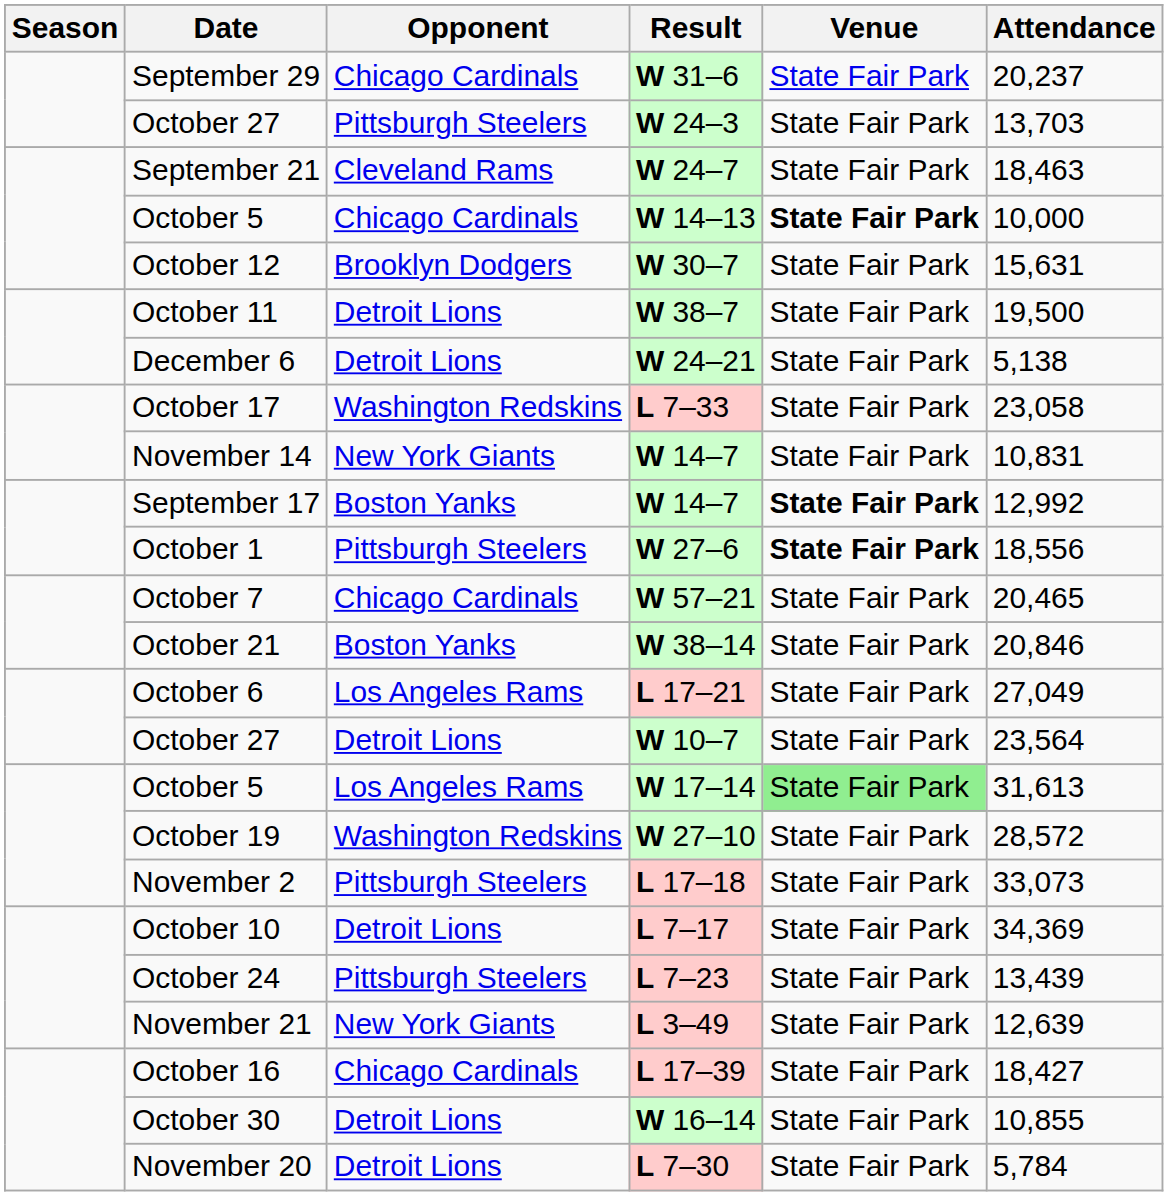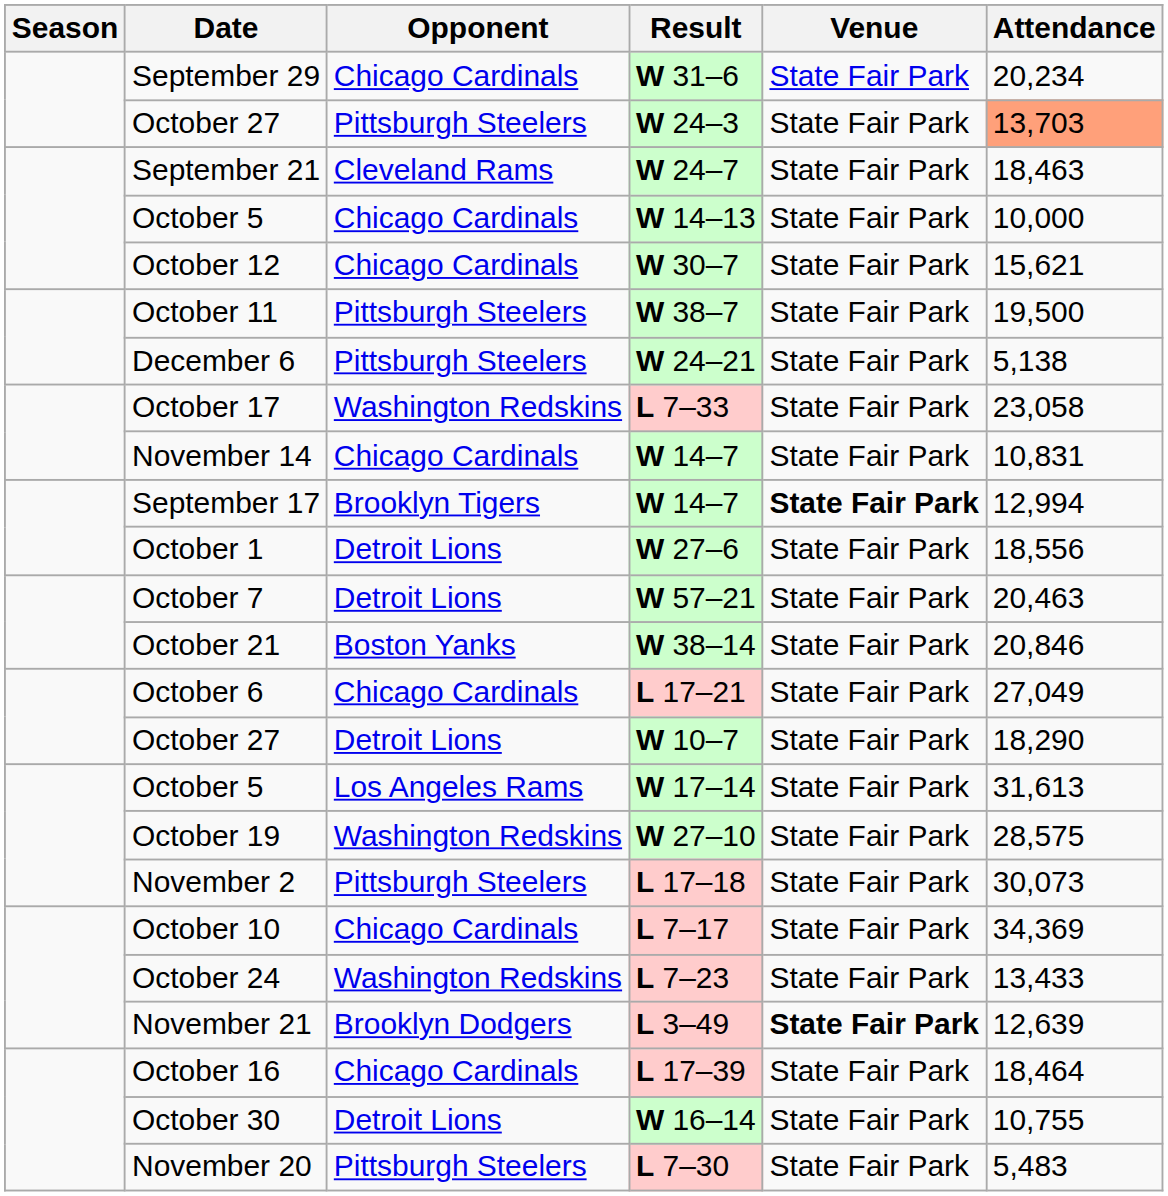September 29 | Attendance: 20,237 -> 20,234
October 27 / W 24–3 | Attendance: no background -> lightsalmon background
October 5 / W 14–13 | Venue: bold -> normal
October 12 | Opponent: Brooklyn Dodgers -> Chicago Cardinals
October 12 | Attendance: 15,631 -> 15,621
October 11 | Opponent: Detroit Lions -> Pittsburgh Steelers
December 6 | Opponent: Detroit Lions -> Pittsburgh Steelers
November 14 | Opponent: New York Giants -> Chicago Cardinals
September 17 | Opponent: Boston Yanks -> Brooklyn Tigers
September 17 | Attendance: 12,992 -> 12,994
October 1 | Opponent: Pittsburgh Steelers -> Detroit Lions
October 1 | Venue: bold -> normal
October 7 | Opponent: Chicago Cardinals -> Detroit Lions
October 7 | Attendance: 20,465 -> 20,463
October 6 | Opponent: Los Angeles Rams -> Chicago Cardinals
October 27 / W 10–7 | Attendance: 23,564 -> 18,290
October 5 / W 17–14 | Venue: lightgreen background -> no background
October 19 | Attendance: 28,572 -> 28,575
November 2 | Attendance: 33,073 -> 30,073
October 10 | Opponent: Detroit Lions -> Chicago Cardinals
October 24 | Opponent: Pittsburgh Steelers -> Washington Redskins
October 24 | Attendance: 13,439 -> 13,433
November 21 | Opponent: New York Giants -> Brooklyn Dodgers
November 21 | Venue: normal -> bold
October 16 | Attendance: 18,427 -> 18,464
October 30 | Attendance: 10,855 -> 10,755
November 20 | Opponent: Detroit Lions -> Pittsburgh Steelers
November 20 | Attendance: 5,784 -> 5,483
